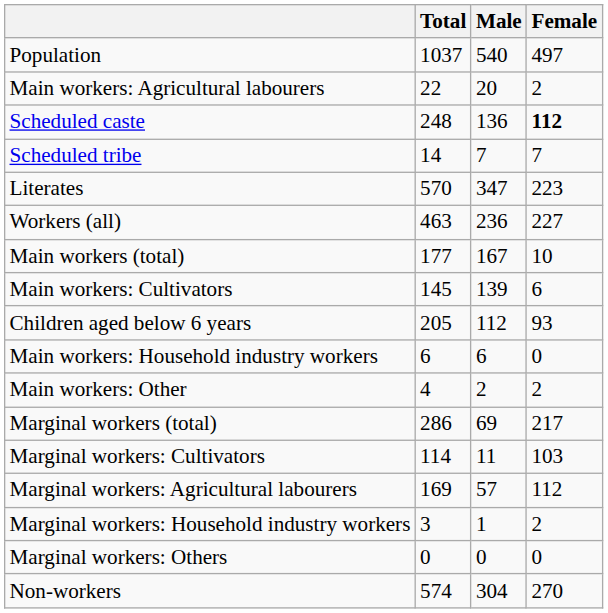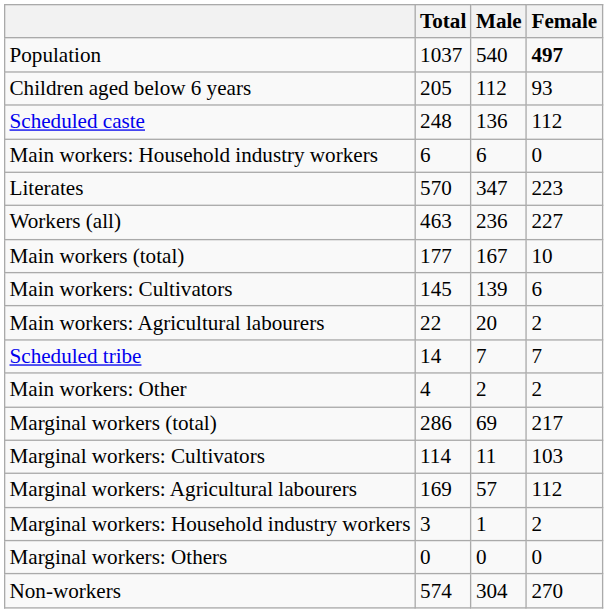Population | Female: normal -> bold
rows swapped: Children aged below 6 years <-> Main workers: Agricultural labourers
Scheduled caste | Female: bold -> normal
rows swapped: Scheduled tribe <-> Main workers: Household industry workers
